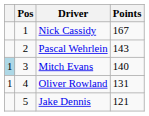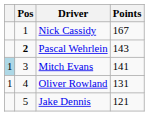Pascal Wehrlein | Pos: normal -> bold
Mitch Evans | Points: 140 -> 141
